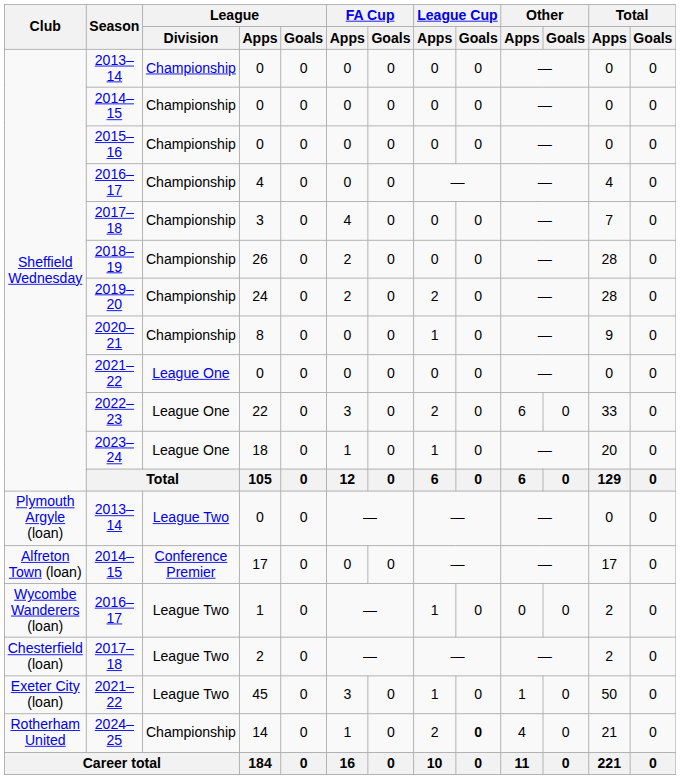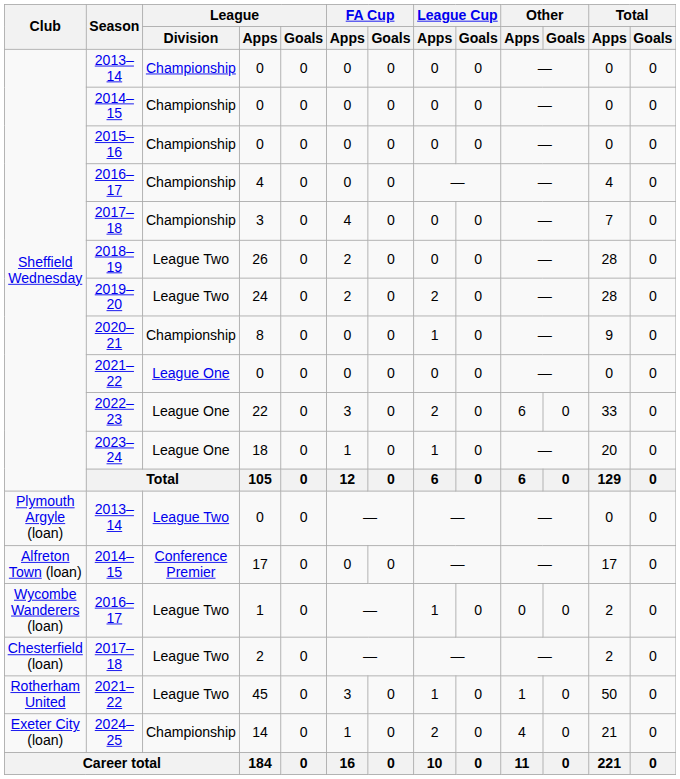26 | League / Division: Championship -> League Two
24 | League / Division: Championship -> League Two
45 | Club: Exeter City (loan) -> Rotherham United
14 | Club: Rotherham United -> Exeter City (loan)
14 | League Cup / Goals: bold -> normal
